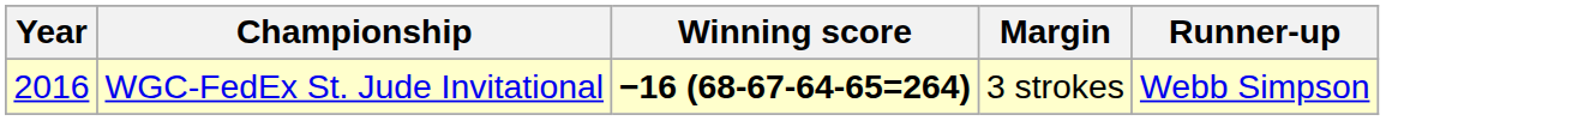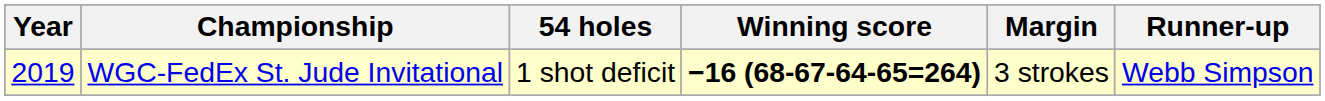+ column: 54 holes | 1 shot deficit
WGC-FedEx St. Jude Invitational | Year: 2016 -> 2019
